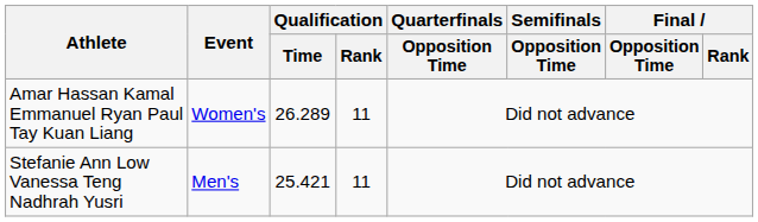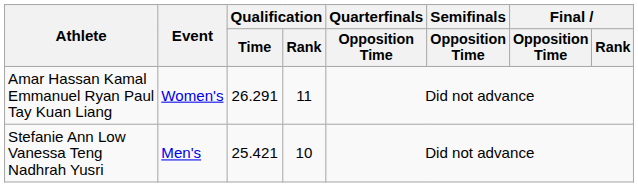Amar Hassan Kamal Emmanuel Ryan Paul Tay Kuan Liang | Qualification / Time: 26.289 -> 26.291
Stefanie Ann Low Vanessa Teng Nadhrah Yusri | Qualification / Rank: 11 -> 10
